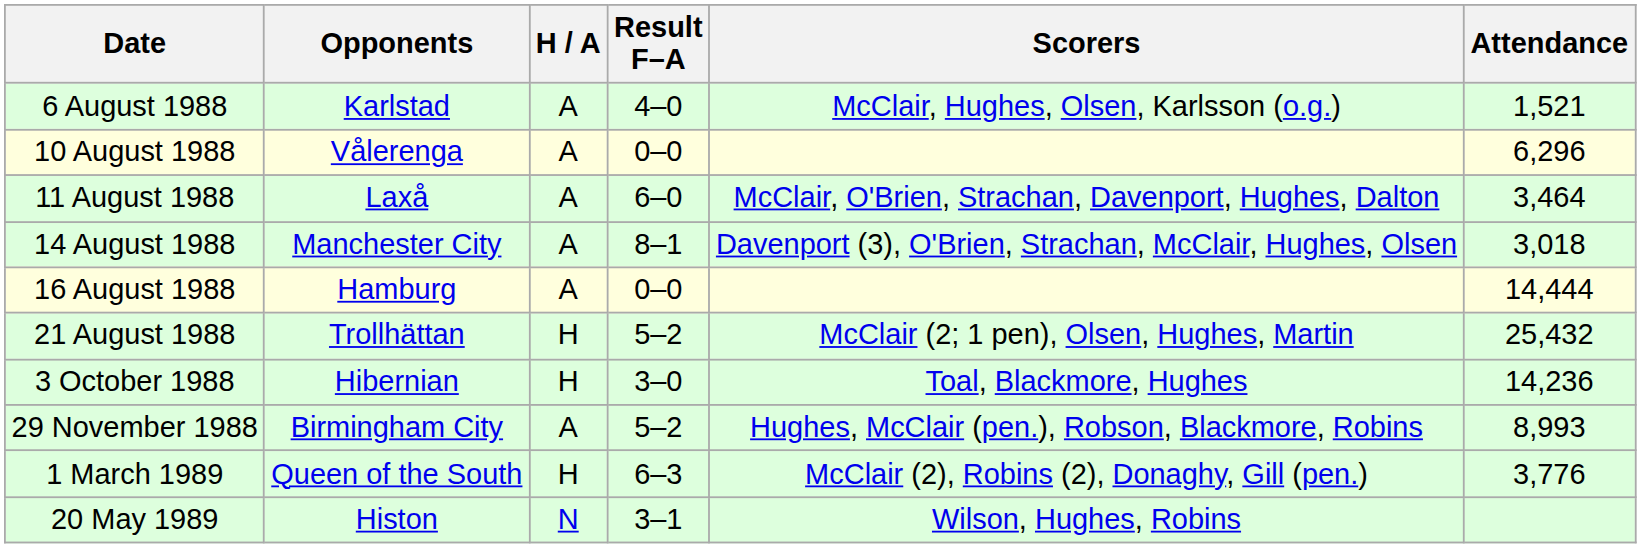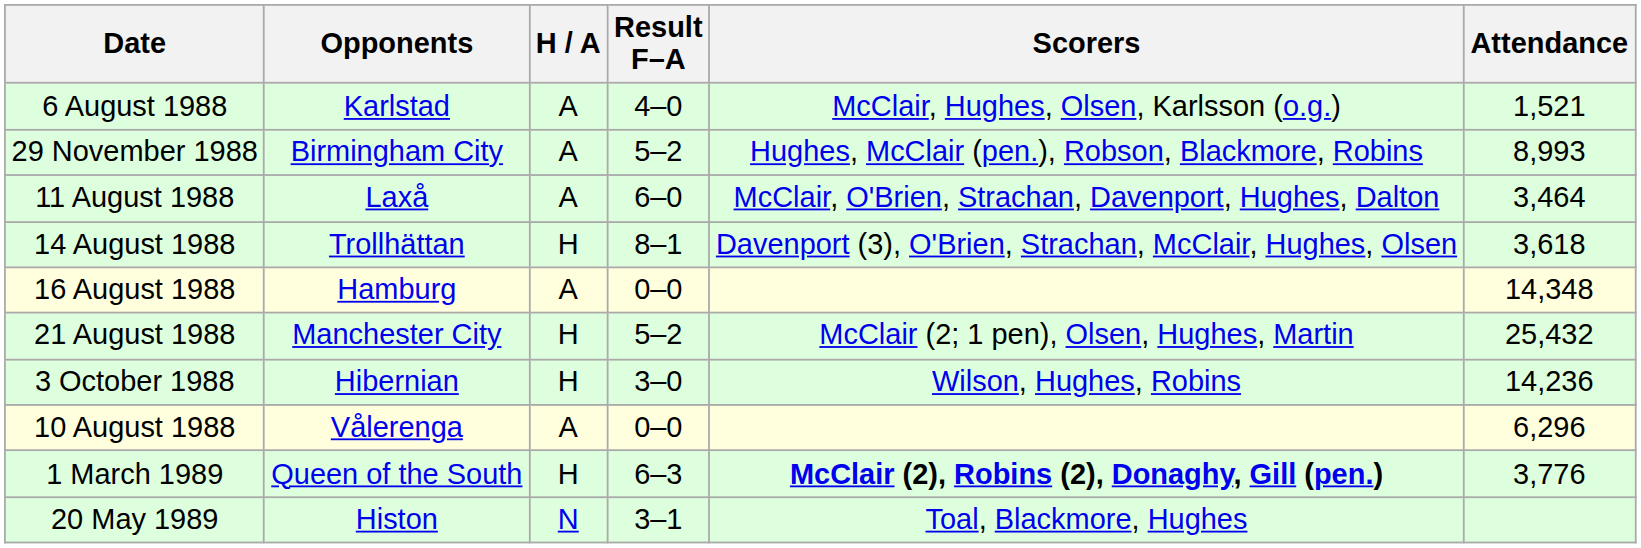rows swapped: 10 August 1988 <-> 29 November 1988
14 August 1988 | Opponents: Manchester City -> Trollhättan
14 August 1988 | H / A: A -> H
14 August 1988 | Attendance: 3,018 -> 3,618
16 August 1988 | Attendance: 14,444 -> 14,348
21 August 1988 | Opponents: Trollhättan -> Manchester City
3 October 1988 | Scorers: Toal, Blackmore, Hughes -> Wilson, Hughes, Robins
1 March 1989 | Scorers: normal -> bold
20 May 1989 | Scorers: Wilson, Hughes, Robins -> Toal, Blackmore, Hughes
